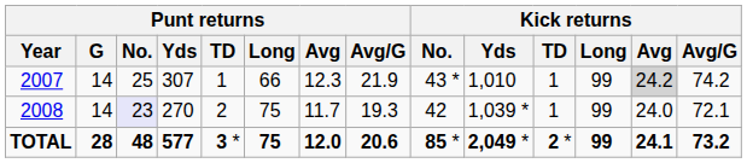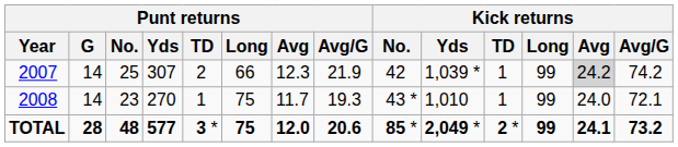2007 | Punt returns / TD: 1 -> 2
2007 | Kick returns / No.: 43 * -> 42
2007 | Kick returns / Yds: 1,010 -> 1,039 *
2008 | Punt returns / No.: lavender background -> no background
2008 | Punt returns / TD: 2 -> 1
2008 | Kick returns / No.: 42 -> 43 *
2008 | Kick returns / Yds: 1,039 * -> 1,010
